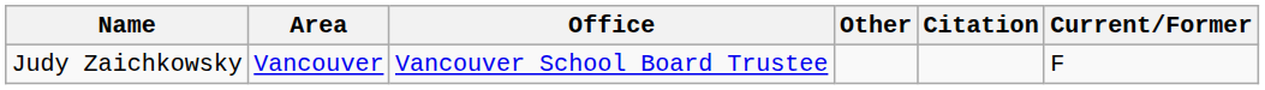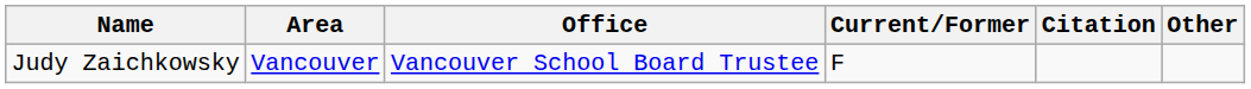columns swapped: Other <-> Current/Former
